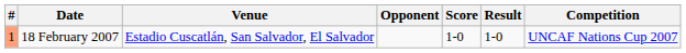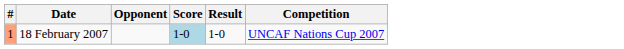- column: Venue | Estadio Cuscatlán, San Salvador, El Salvador
18 February 2007 | Score: no background -> lightblue background
